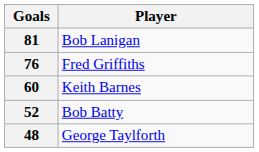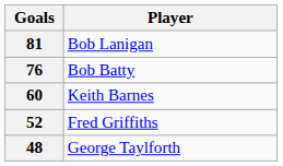76 | Player: Fred Griffiths -> Bob Batty
52 | Player: Bob Batty -> Fred Griffiths
